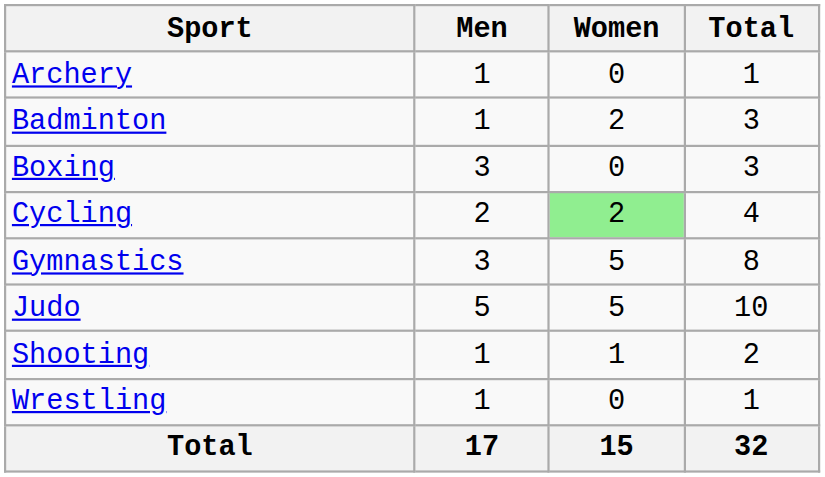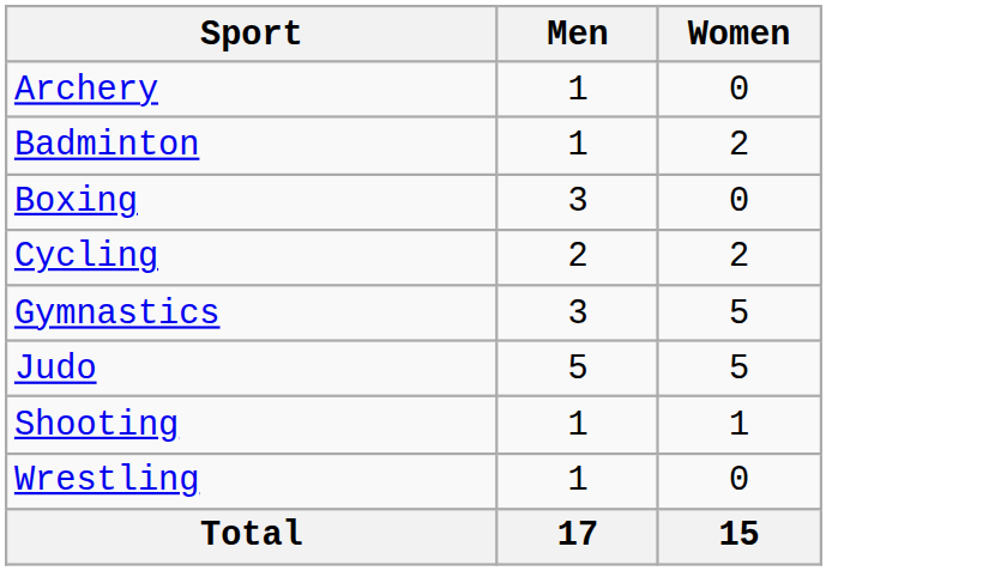- column: Total | 1 | 3 | 3 | 4 | 8 | 10 | 2 | 1 | 32
Cycling | Women: lightgreen background -> no background
